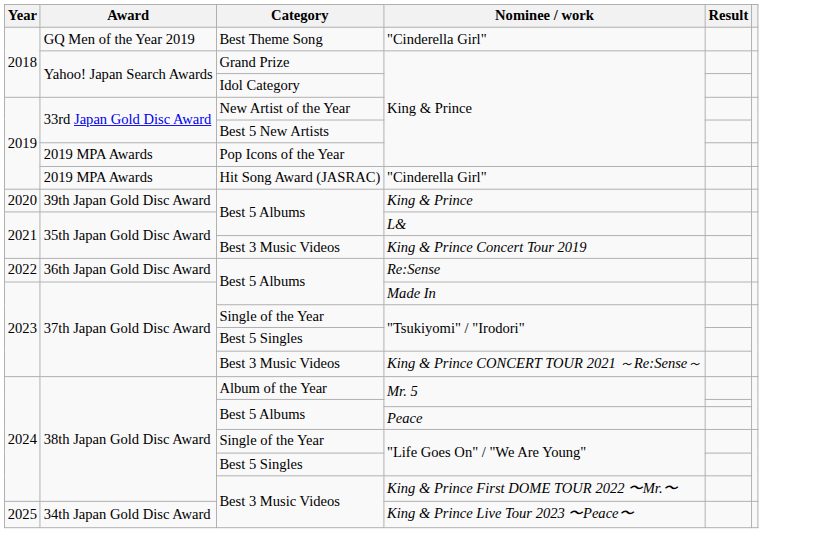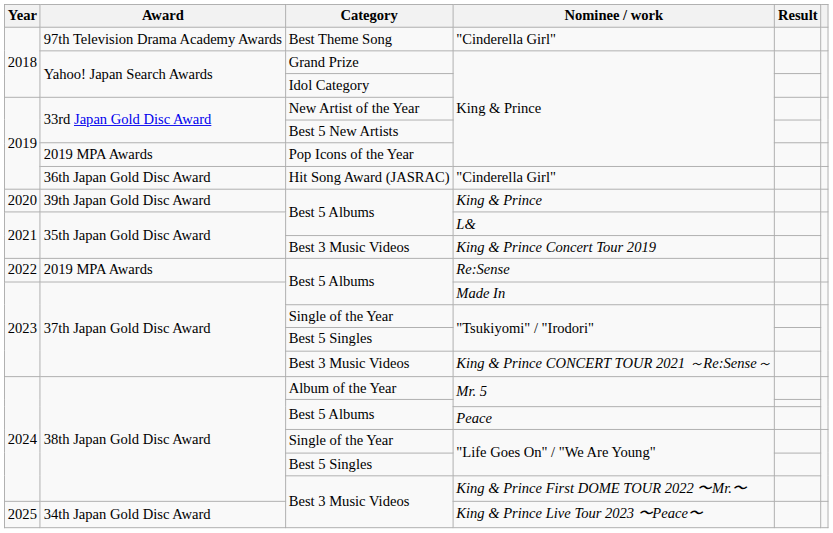Best Theme Song / "Cinderella Girl" | Award: GQ Men of the Year 2019 -> 97th Television Drama Academy Awards
Hit Song Award (JASRAC) / "Cinderella Girl" | Award: 2019 MPA Awards -> 36th Japan Gold Disc Award
Re:Sense | Award: 36th Japan Gold Disc Award -> 2019 MPA Awards
